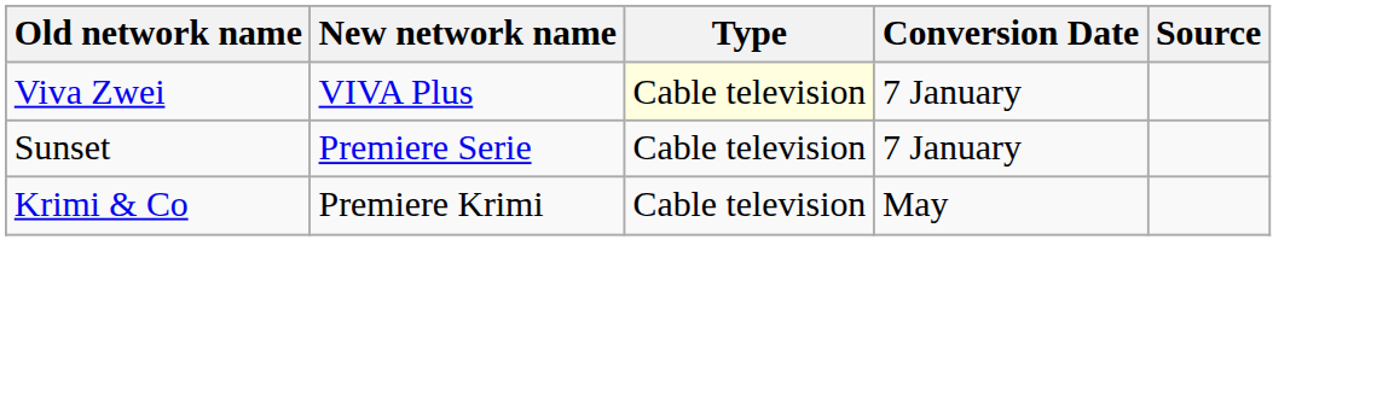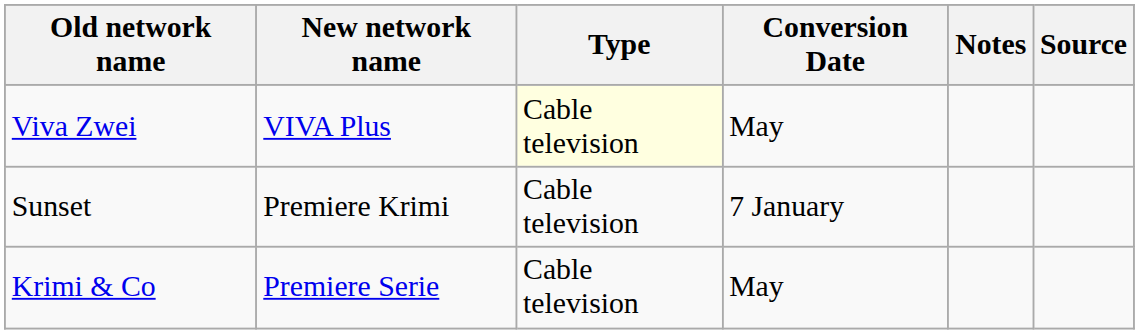+ column: Notes
Viva Zwei | Conversion Date: 7 January -> May
Sunset | New network name: Premiere Serie -> Premiere Krimi
Krimi & Co | New network name: Premiere Krimi -> Premiere Serie
